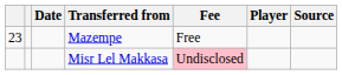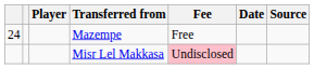columns swapped: Player <-> Date
Mazempe | column 1: 23 -> 24
